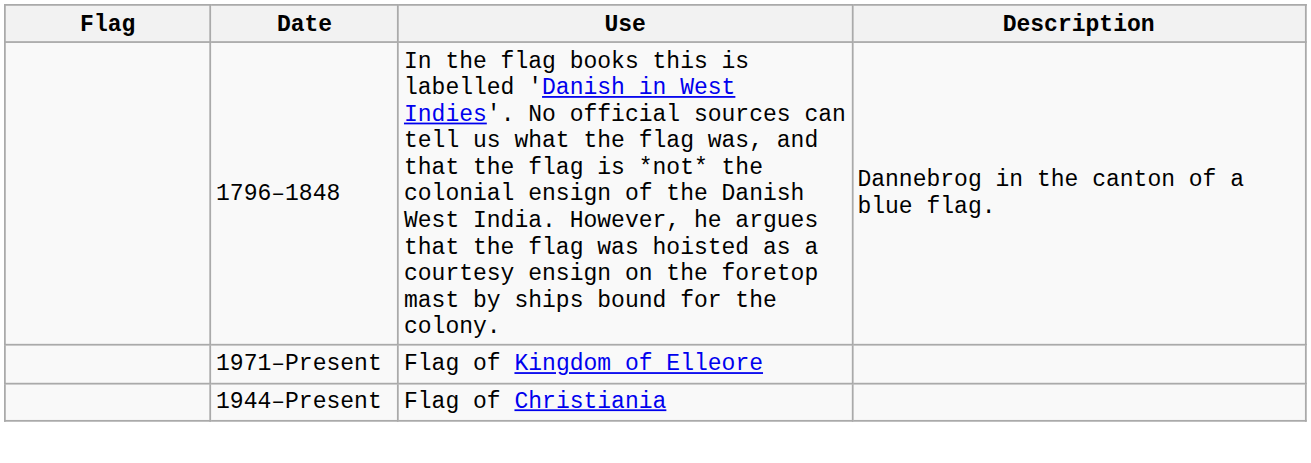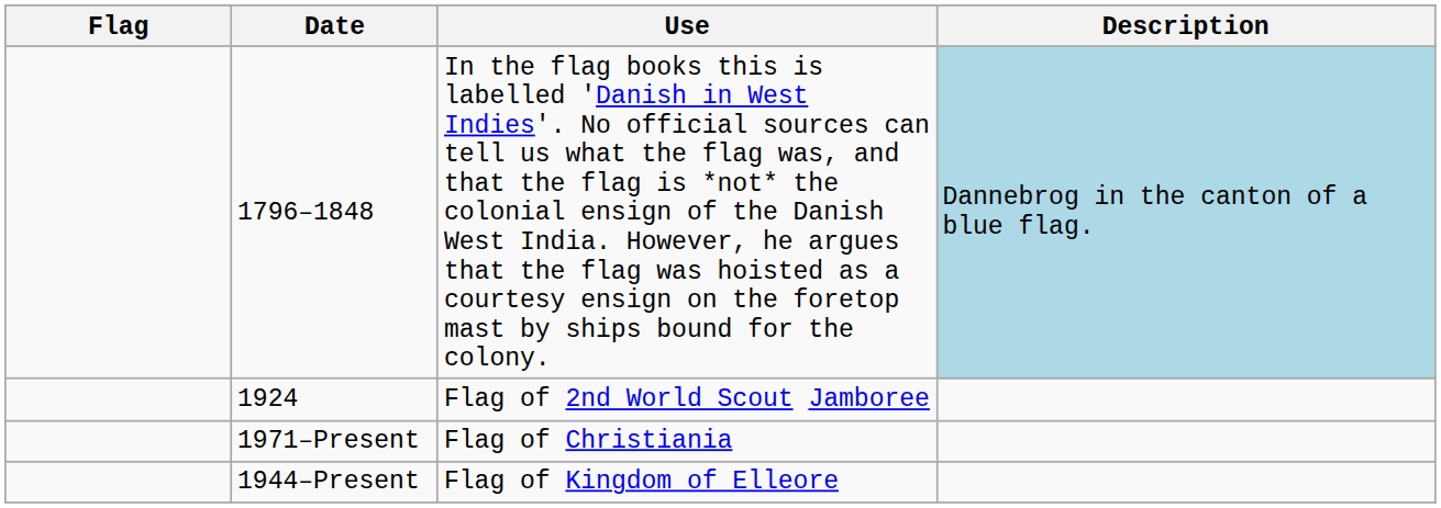1796–1848 | Description: no background -> lightblue background
+ row: 1924 | Flag of 2nd World Scout Jamboree
1971–Present | Use: Flag of Kingdom of Elleore -> Flag of Christiania
1944–Present | Use: Flag of Christiania -> Flag of Kingdom of Elleore
